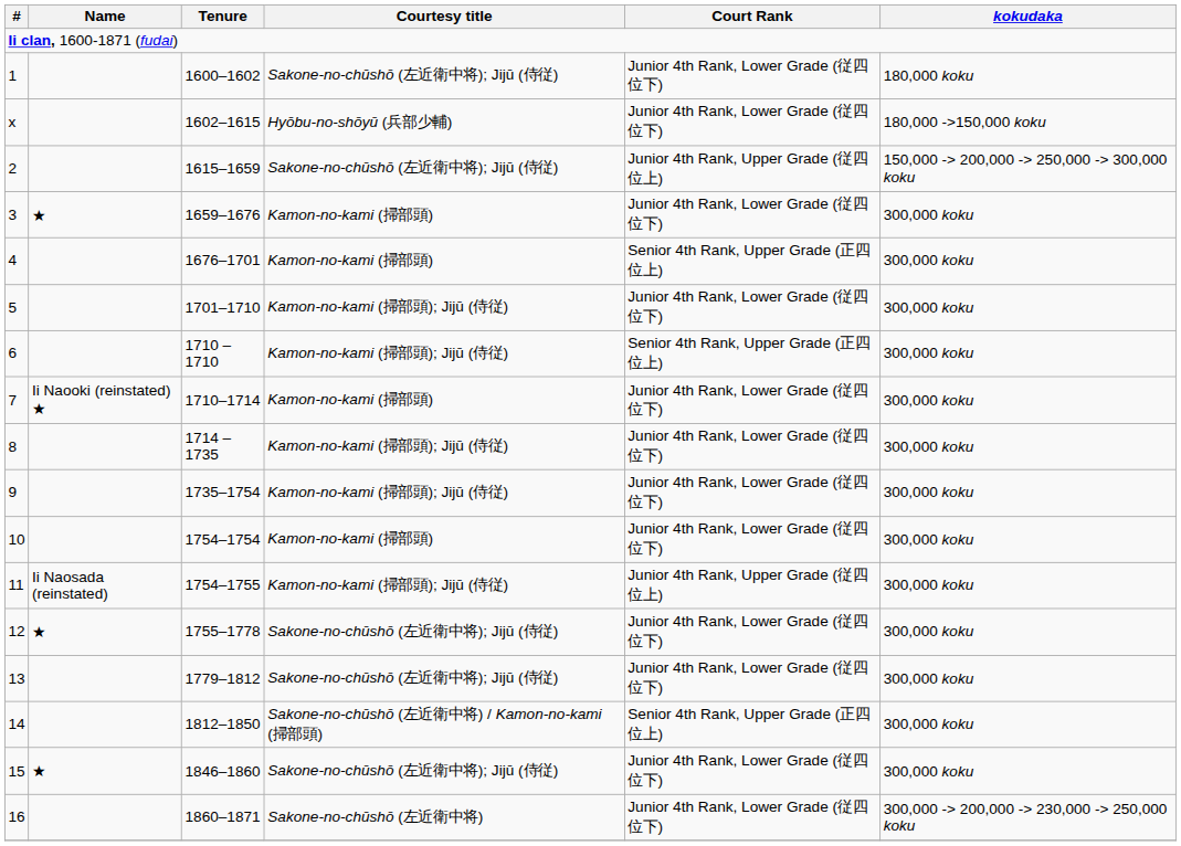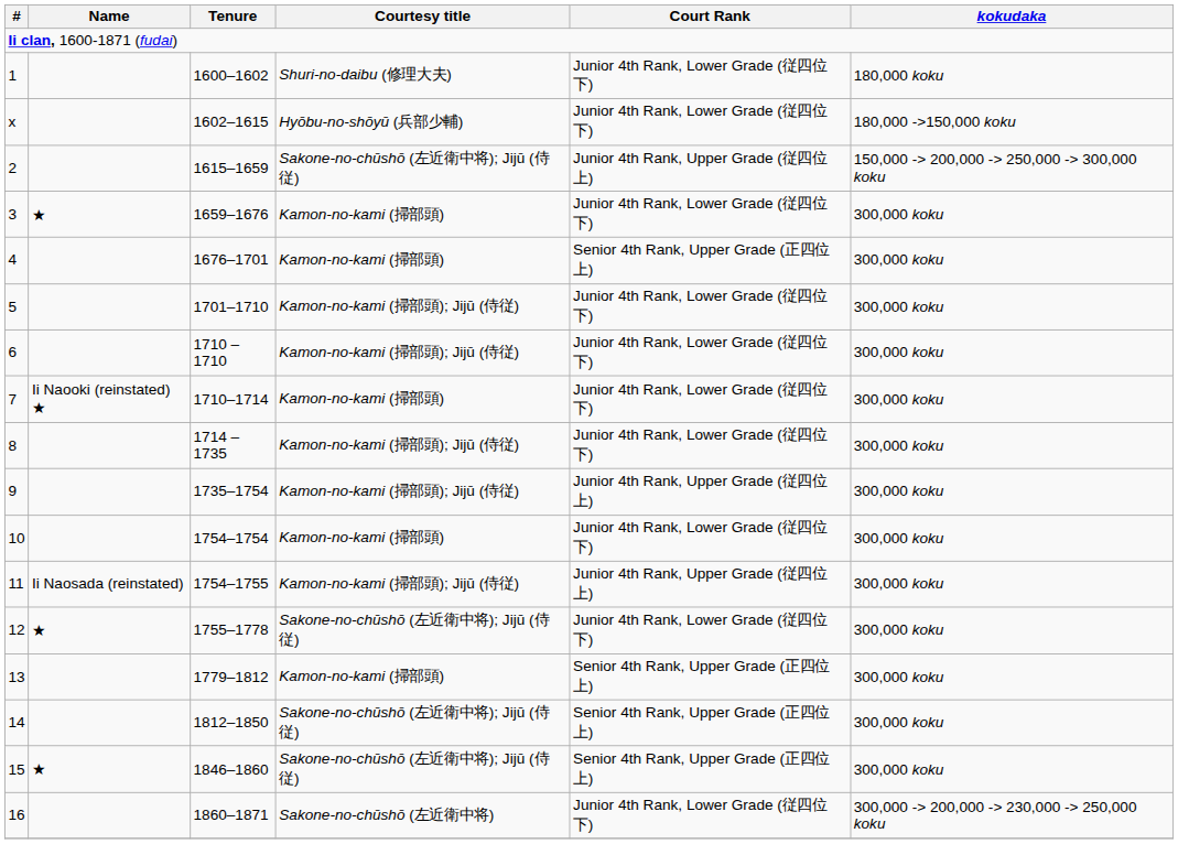1 | Courtesy title: Sakone-no-chūshō (左近衛中将); Jijū (侍従) -> Shuri-no-daibu (修理大夫)
6 | Court Rank: Senior 4th Rank, Upper Grade (正四位上) -> Junior 4th Rank, Lower Grade (従四位下)
9 | Court Rank: Junior 4th Rank, Lower Grade (従四位下) -> Junior 4th Rank, Upper Grade (従四位上)
13 | Courtesy title: Sakone-no-chūshō (左近衛中将); Jijū (侍従) -> Kamon-no-kami (掃部頭)
13 | Court Rank: Junior 4th Rank, Lower Grade (従四位下) -> Senior 4th Rank, Upper Grade (正四位上)
14 | Courtesy title: Sakone-no-chūshō (左近衛中将) / Kamon-no-kami (掃部頭) -> Sakone-no-chūshō (左近衛中将); Jijū (侍従)
15 | Court Rank: Junior 4th Rank, Lower Grade (従四位下) -> Senior 4th Rank, Upper Grade (正四位上)
